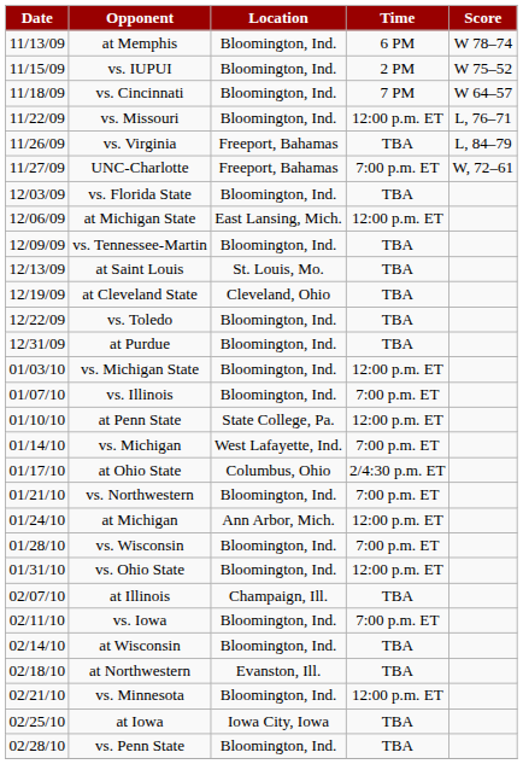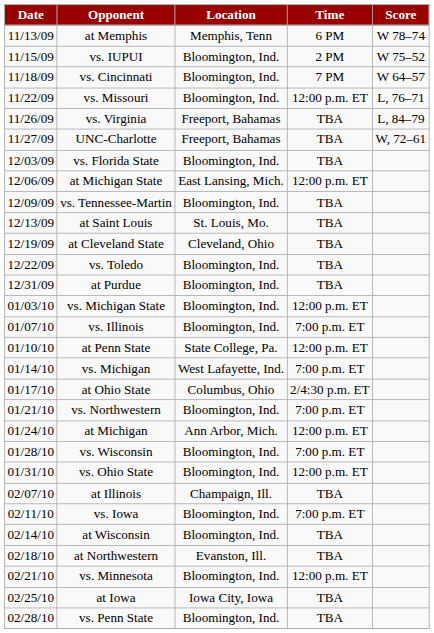at Memphis | Location: Bloomington, Ind. -> Memphis, Tenn
UNC-Charlotte | Time: 7:00 p.m. ET -> TBA
